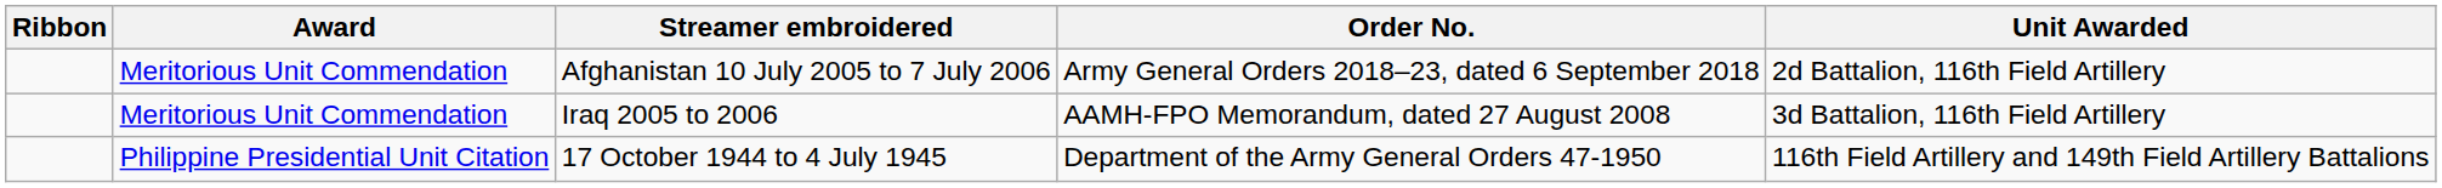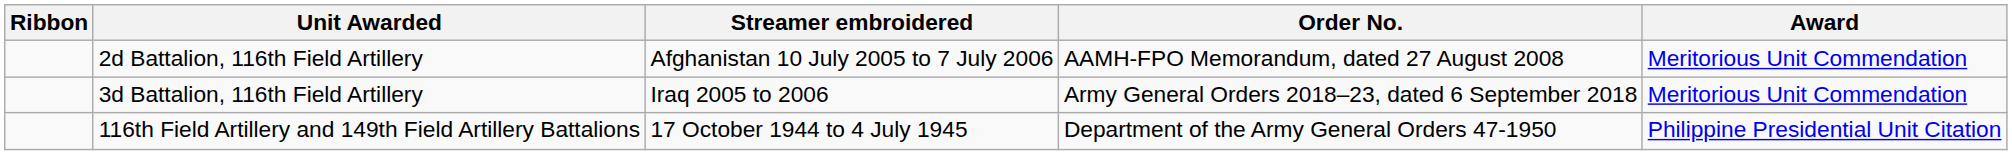columns swapped: Award <-> Unit Awarded
Afghanistan 10 July 2005 to 7 July 2006 | Order No.: Army General Orders 2018–23, dated 6 September 2018 -> AAMH-FPO Memorandum, dated 27 August 2008
Iraq 2005 to 2006 | Order No.: AAMH-FPO Memorandum, dated 27 August 2008 -> Army General Orders 2018–23, dated 6 September 2018
